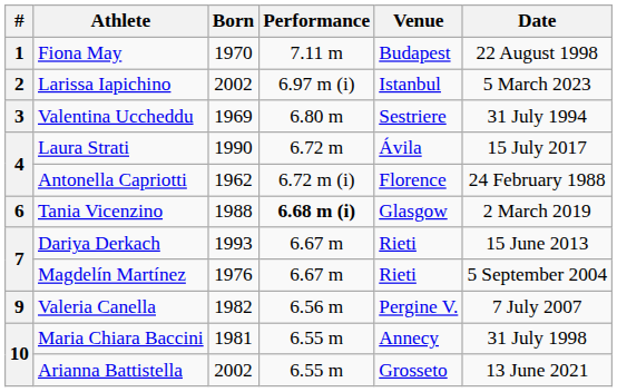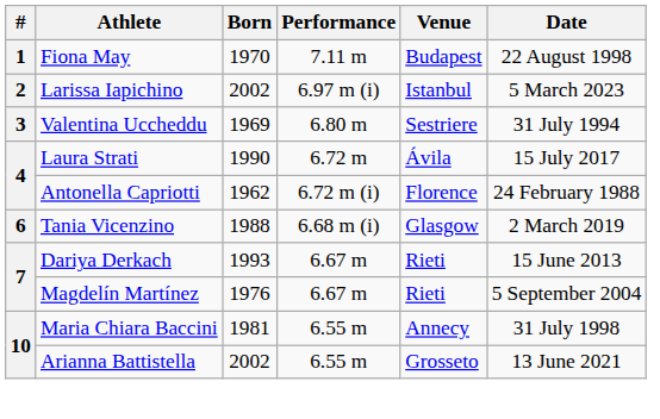Tania Vicenzino | Performance: bold -> normal
- row: 9 | Valeria Canella | 1982 | 6.56 m | Pergine V. | 7 July 2007
